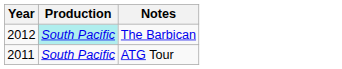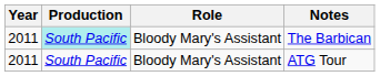+ column: Role | Bloody Mary's Assistant | Bloody Mary's Assistant
The Barbican | Year: 2012 -> 2011
